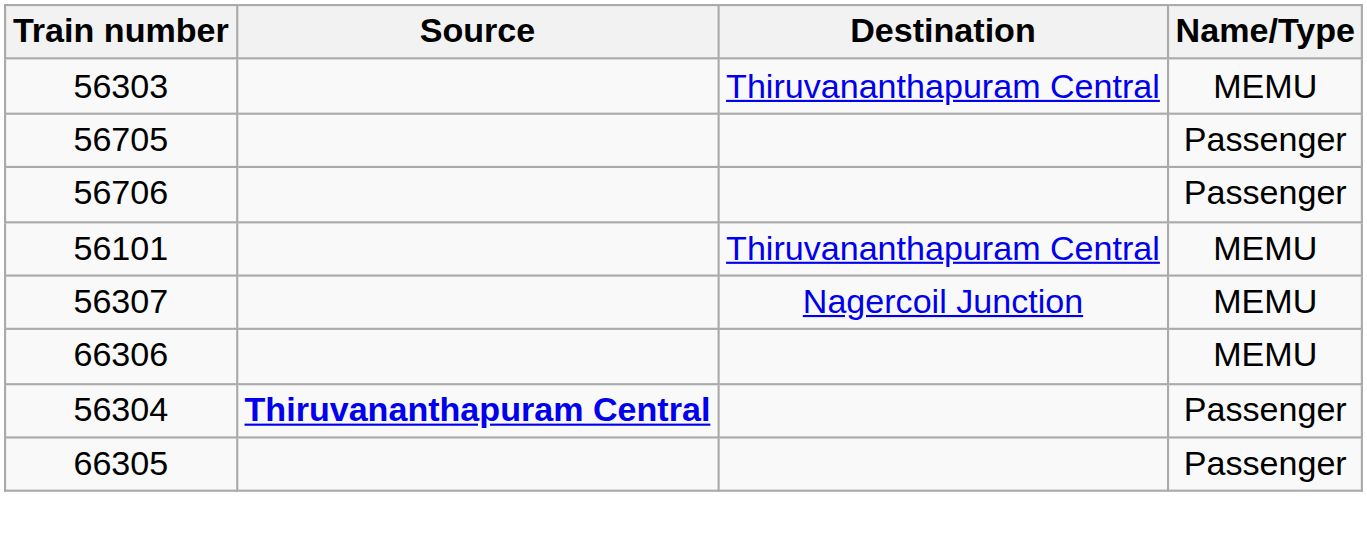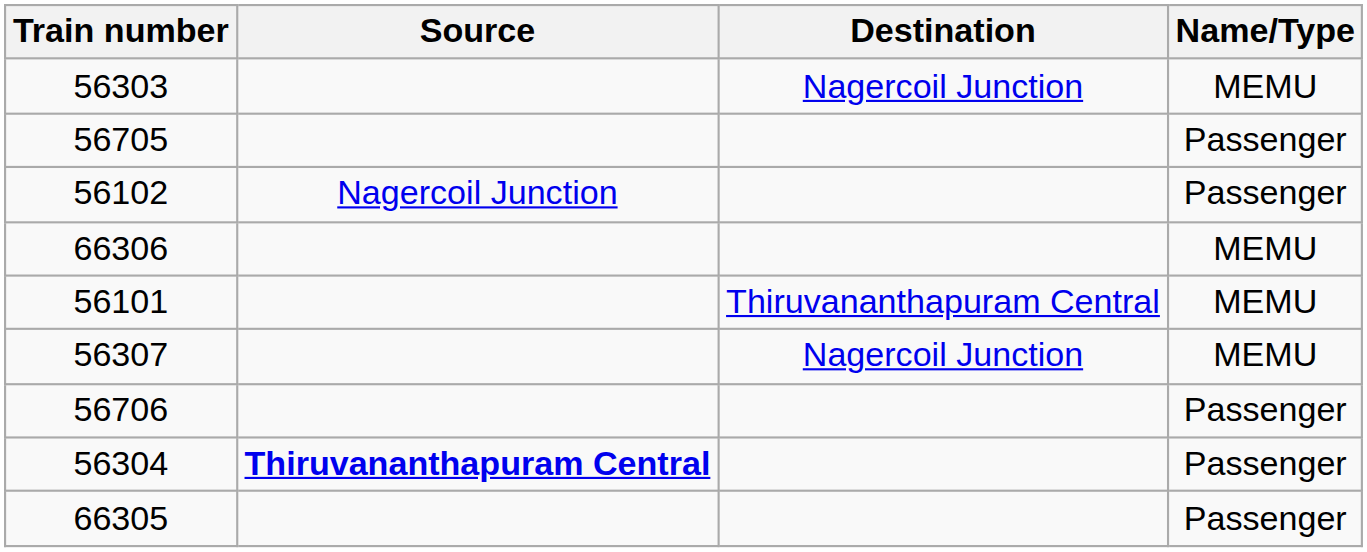56303 | Destination: Thiruvananthapuram Central -> Nagercoil Junction
+ row: 56102 | Nagercoil Junction | Passenger
rows swapped: 66306 <-> 56706
